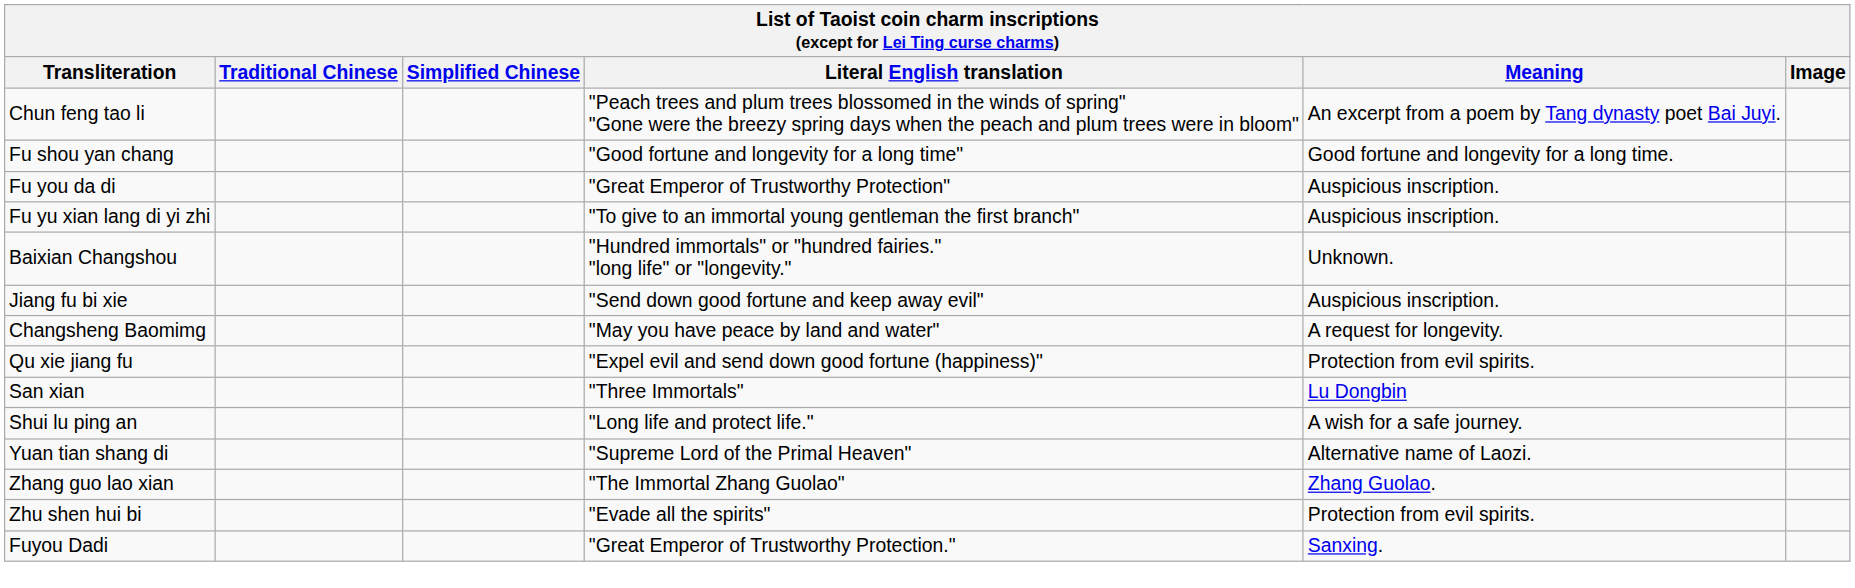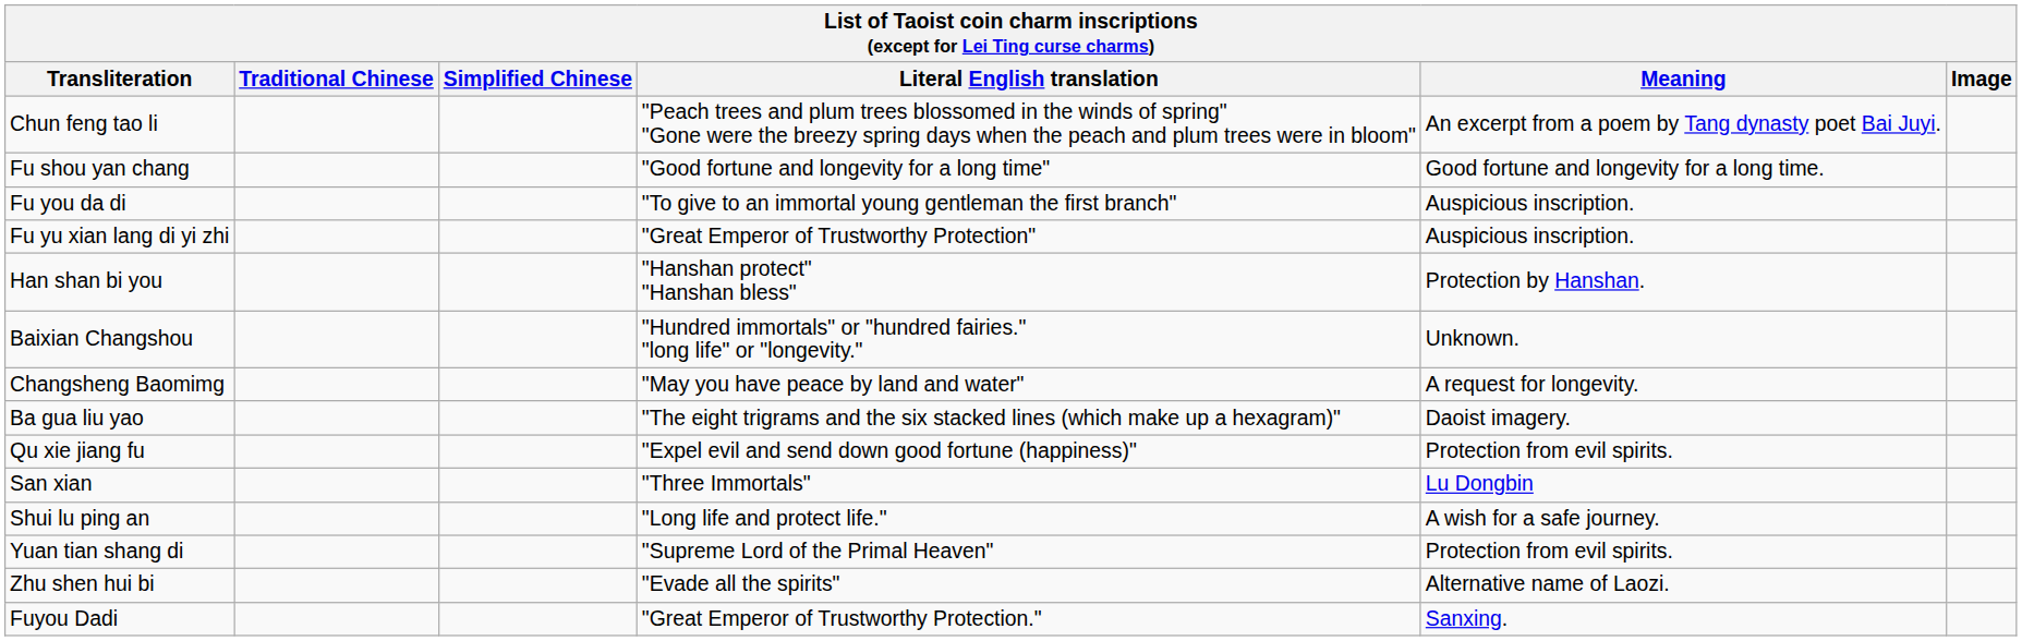Fu you da di | Literal English translation: "Great Emperor of Trustworthy Protection" -> "To give to an immortal young gentleman the first branch"
Fu yu xian lang di yi zhi | Literal English translation: "To give to an immortal young gentleman the first branch" -> "Great Emperor of Trustworthy Protection"
+ row: Han shan bi you | "Hanshan protect" "Hanshan bless" | Protection by Hanshan.
- row: Jiang fu bi xie | "Send down good fortune and keep away evil" | Auspicious inscription.
+ row: Ba gua liu yao | "The eight trigrams and the six stacked lines (which make up a hexagram)" | Daoist imagery.
Yuan tian shang di | Meaning: Alternative name of Laozi. -> Protection from evil spirits.
- row: Zhang guo lao xian | "The Immortal Zhang Guolao" | Zhang Guolao.
Zhu shen hui bi | Meaning: Protection from evil spirits. -> Alternative name of Laozi.
